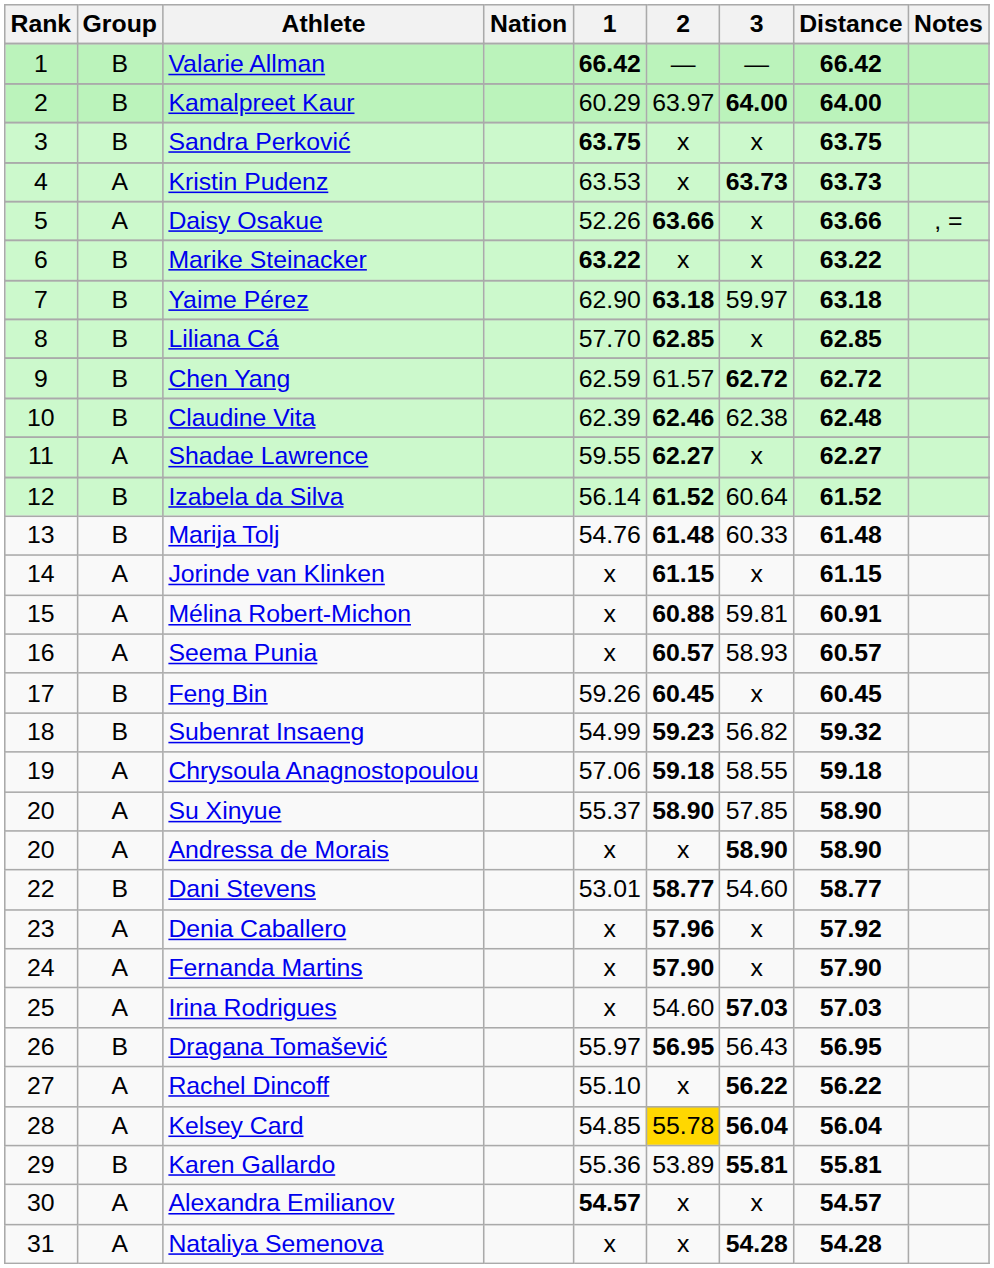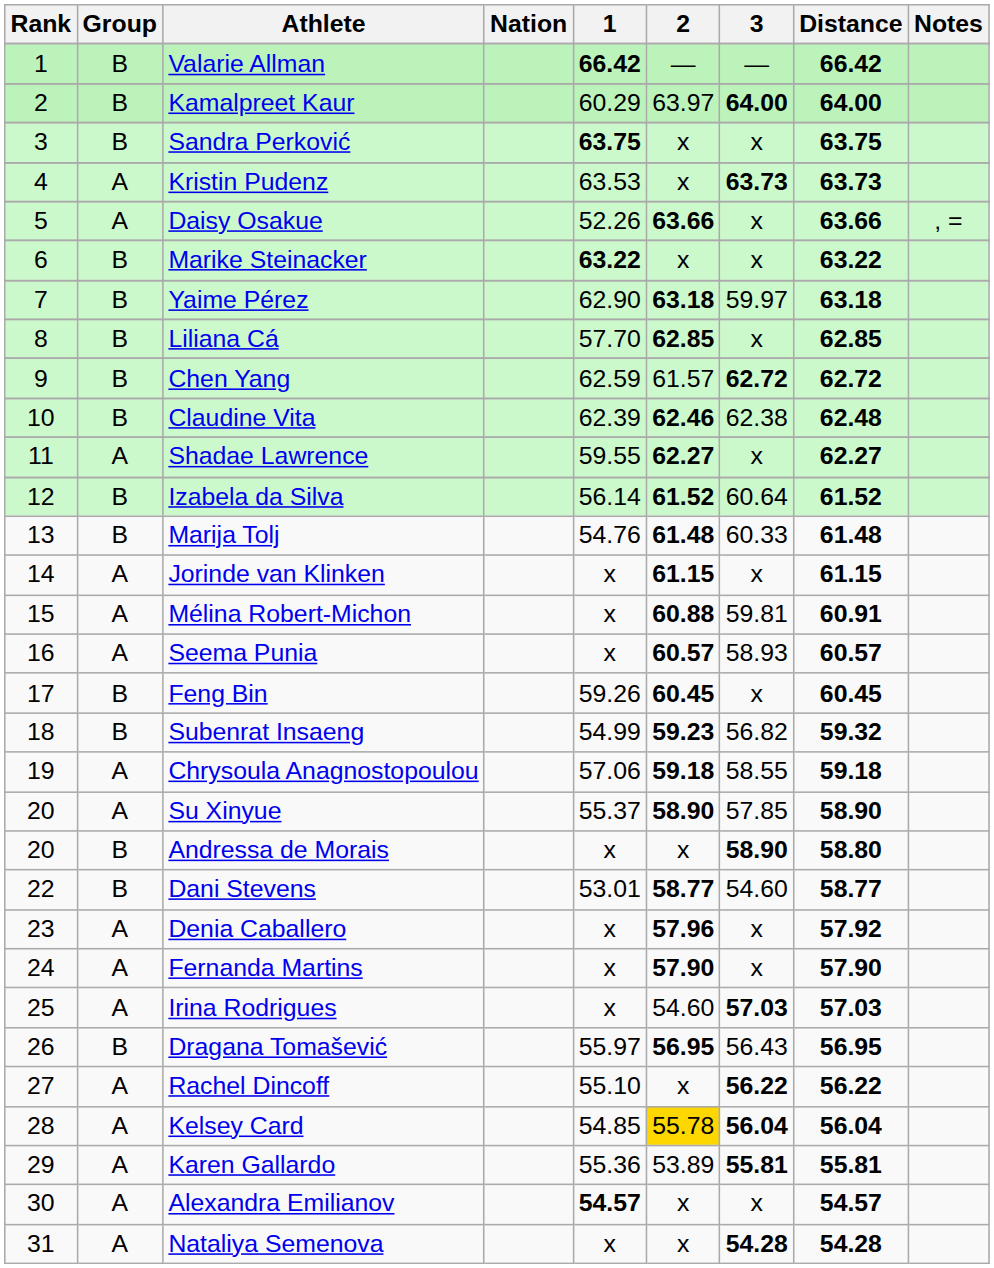Andressa de Morais | Group: A -> B
Andressa de Morais | Distance: 58.90 -> 58.80
Karen Gallardo | Group: B -> A
